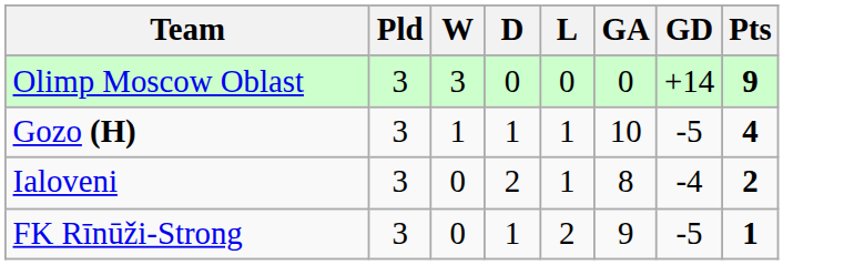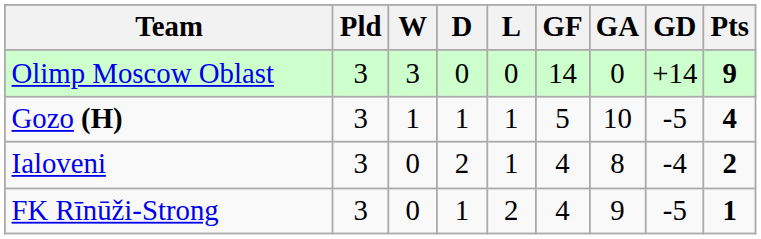+ column: GF | 14 | 5 | 4 | 4
